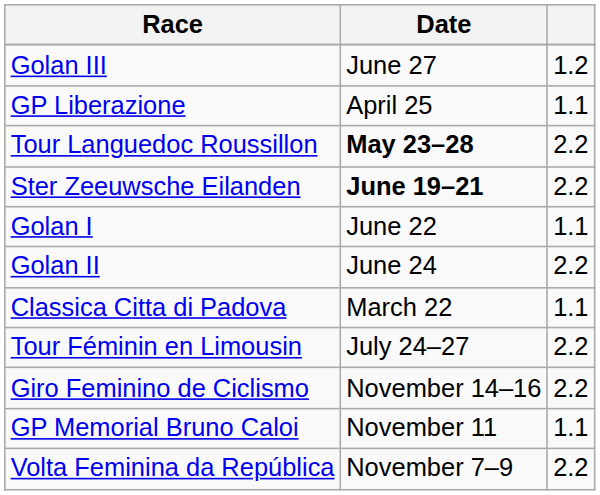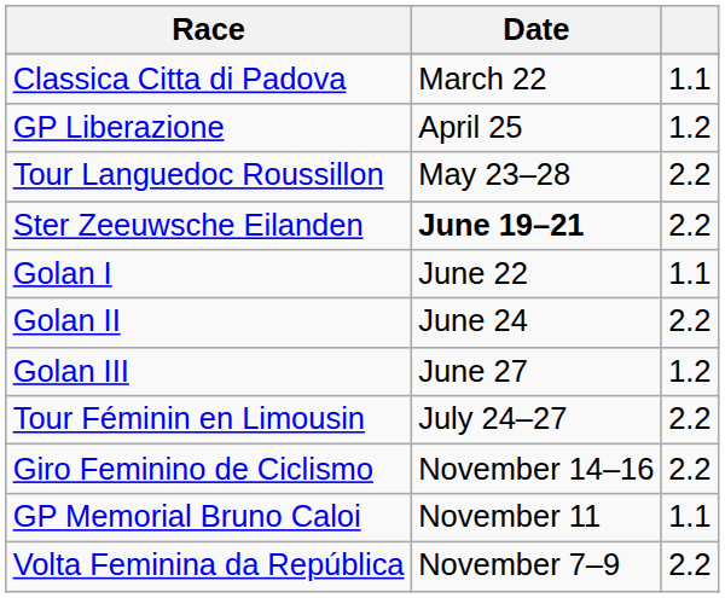rows swapped: Classica Citta di Padova <-> Golan III
GP Liberazione | column 3: 1.1 -> 1.2
Tour Languedoc Roussillon | Date: bold -> normal
